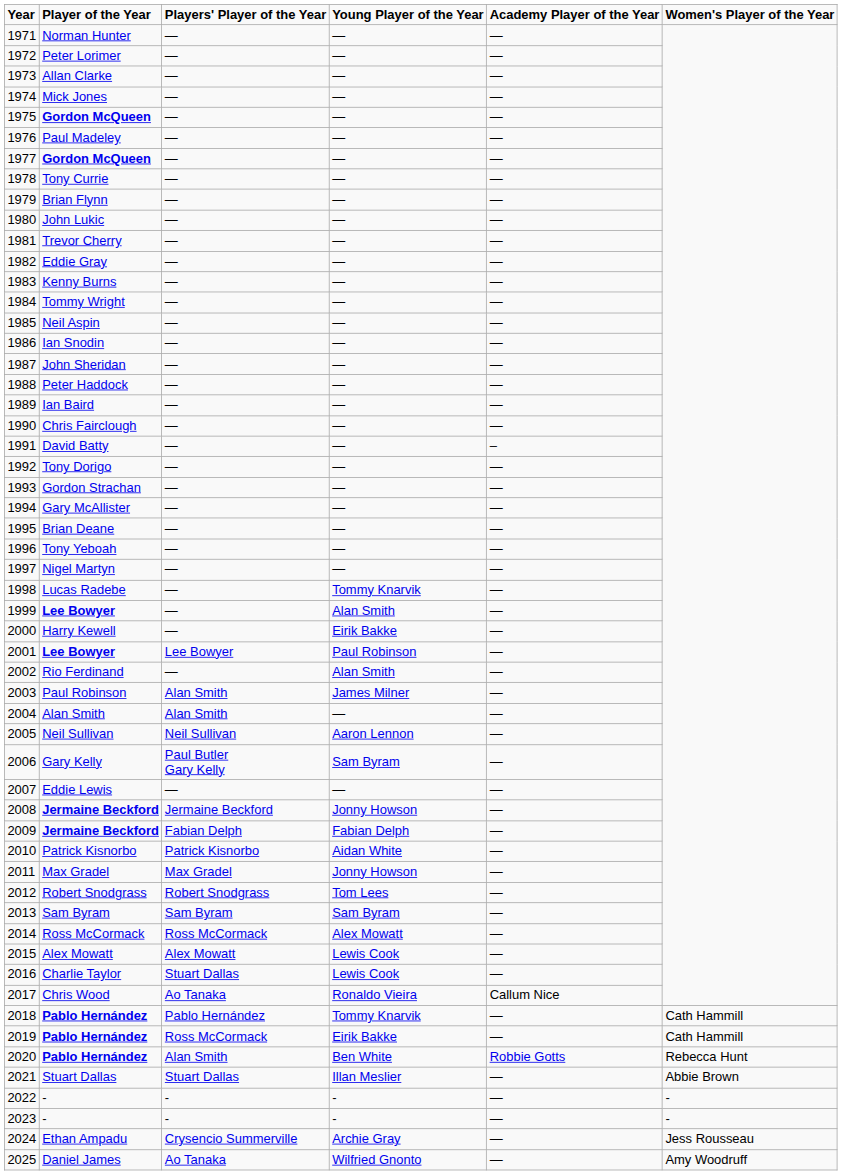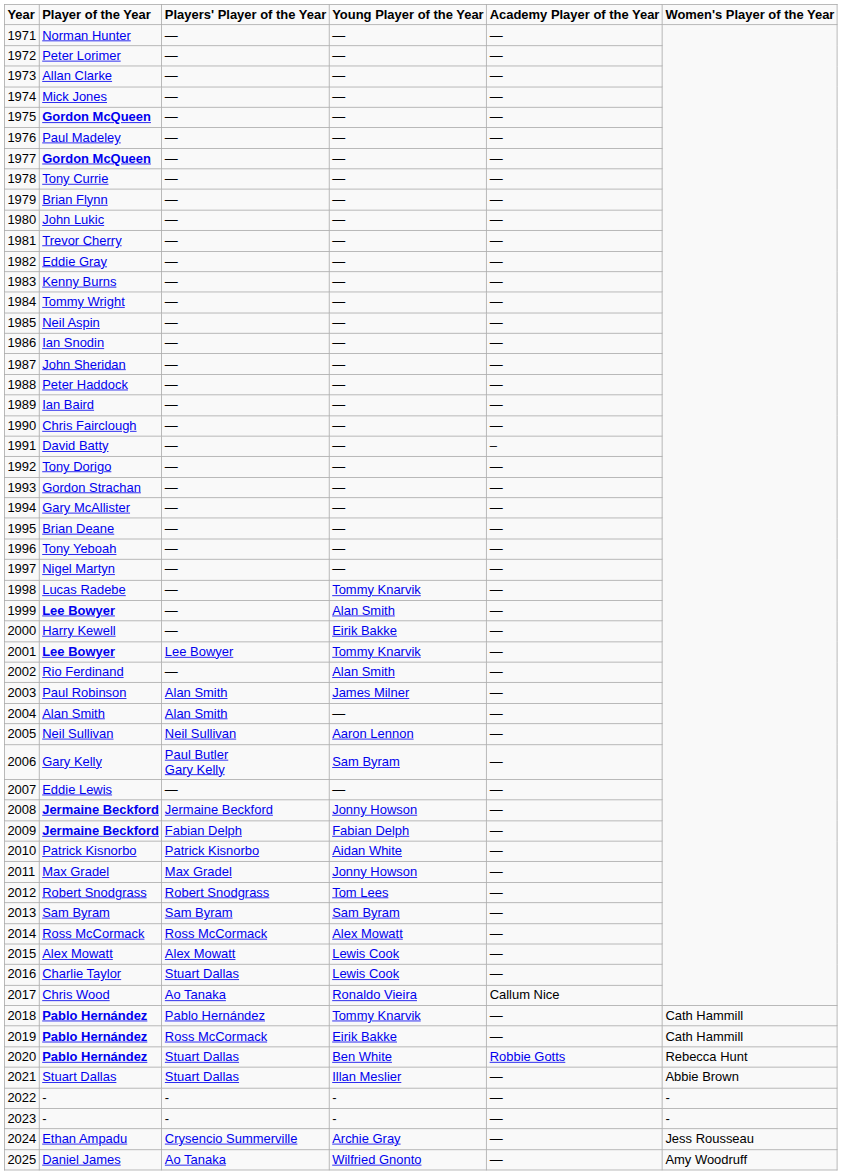2001 | Young Player of the Year: Paul Robinson -> Tommy Knarvik
2020 | Players' Player of the Year: Alan Smith -> Stuart Dallas
